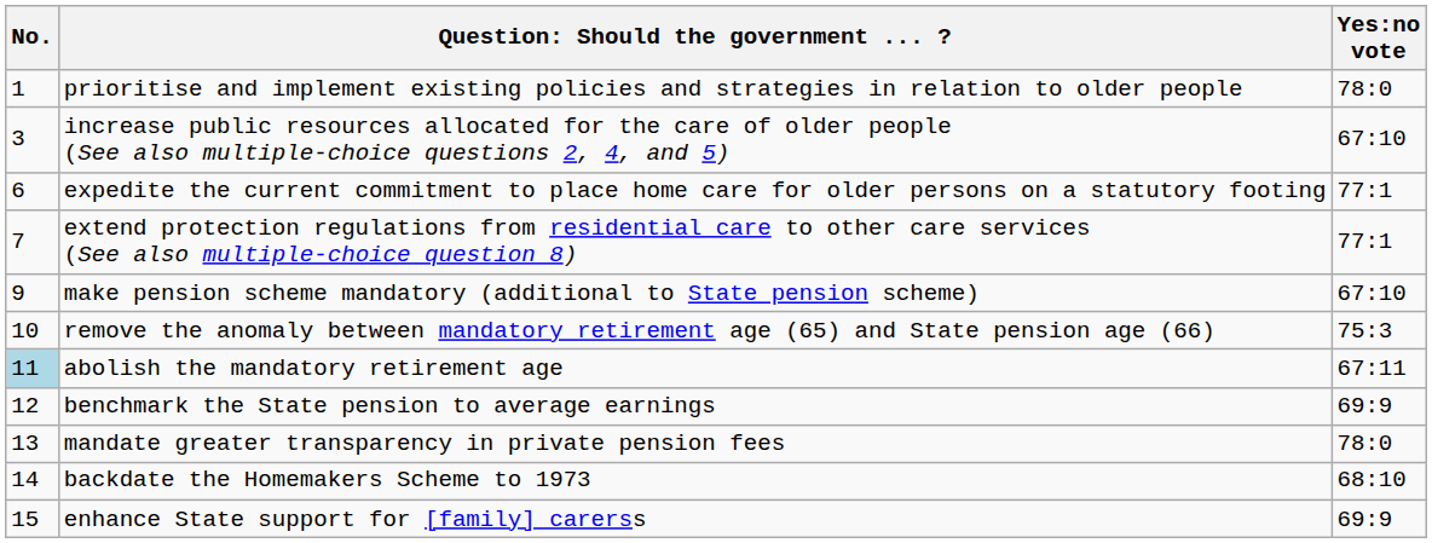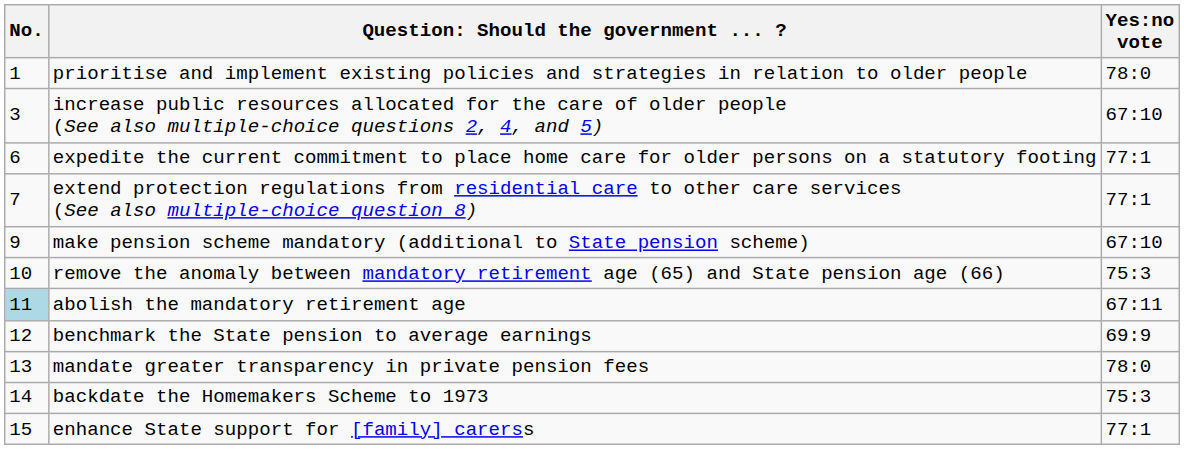backdate the Homemakers Scheme to 1973 | Yes:no vote: 68:10 -> 75:3
enhance State support for [family] carerss | Yes:no vote: 69:9 -> 77:1
